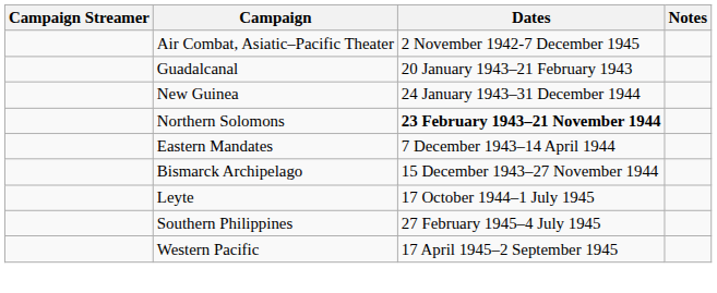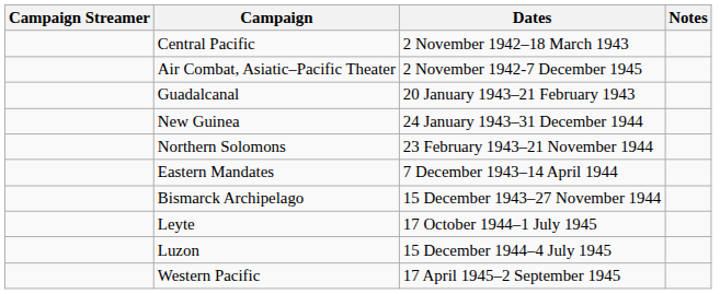+ row: Central Pacific | 2 November 1942–18 March 1943
Northern Solomons | Dates: bold -> normal
+ row: Luzon | 15 December 1944–4 July 1945
- row: Southern Philippines | 27 February 1945–4 July 1945
